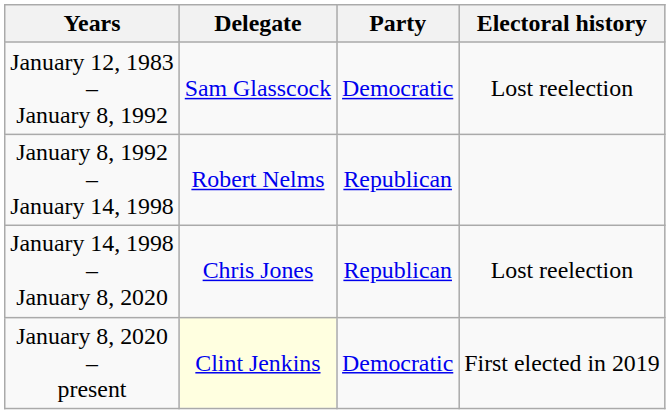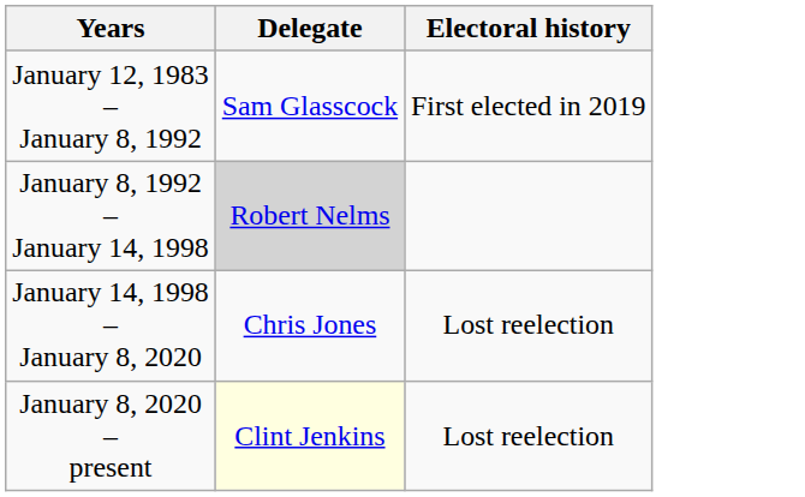- column: Party | Democratic | Republican | Republican | Democratic
January 12, 1983 – January 8, 1992 | Electoral history: Lost reelection -> First elected in 2019
January 8, 1992 – January 14, 1998 | Delegate: no background -> lightgrey background
January 8, 2020 – present | Electoral history: First elected in 2019 -> Lost reelection
